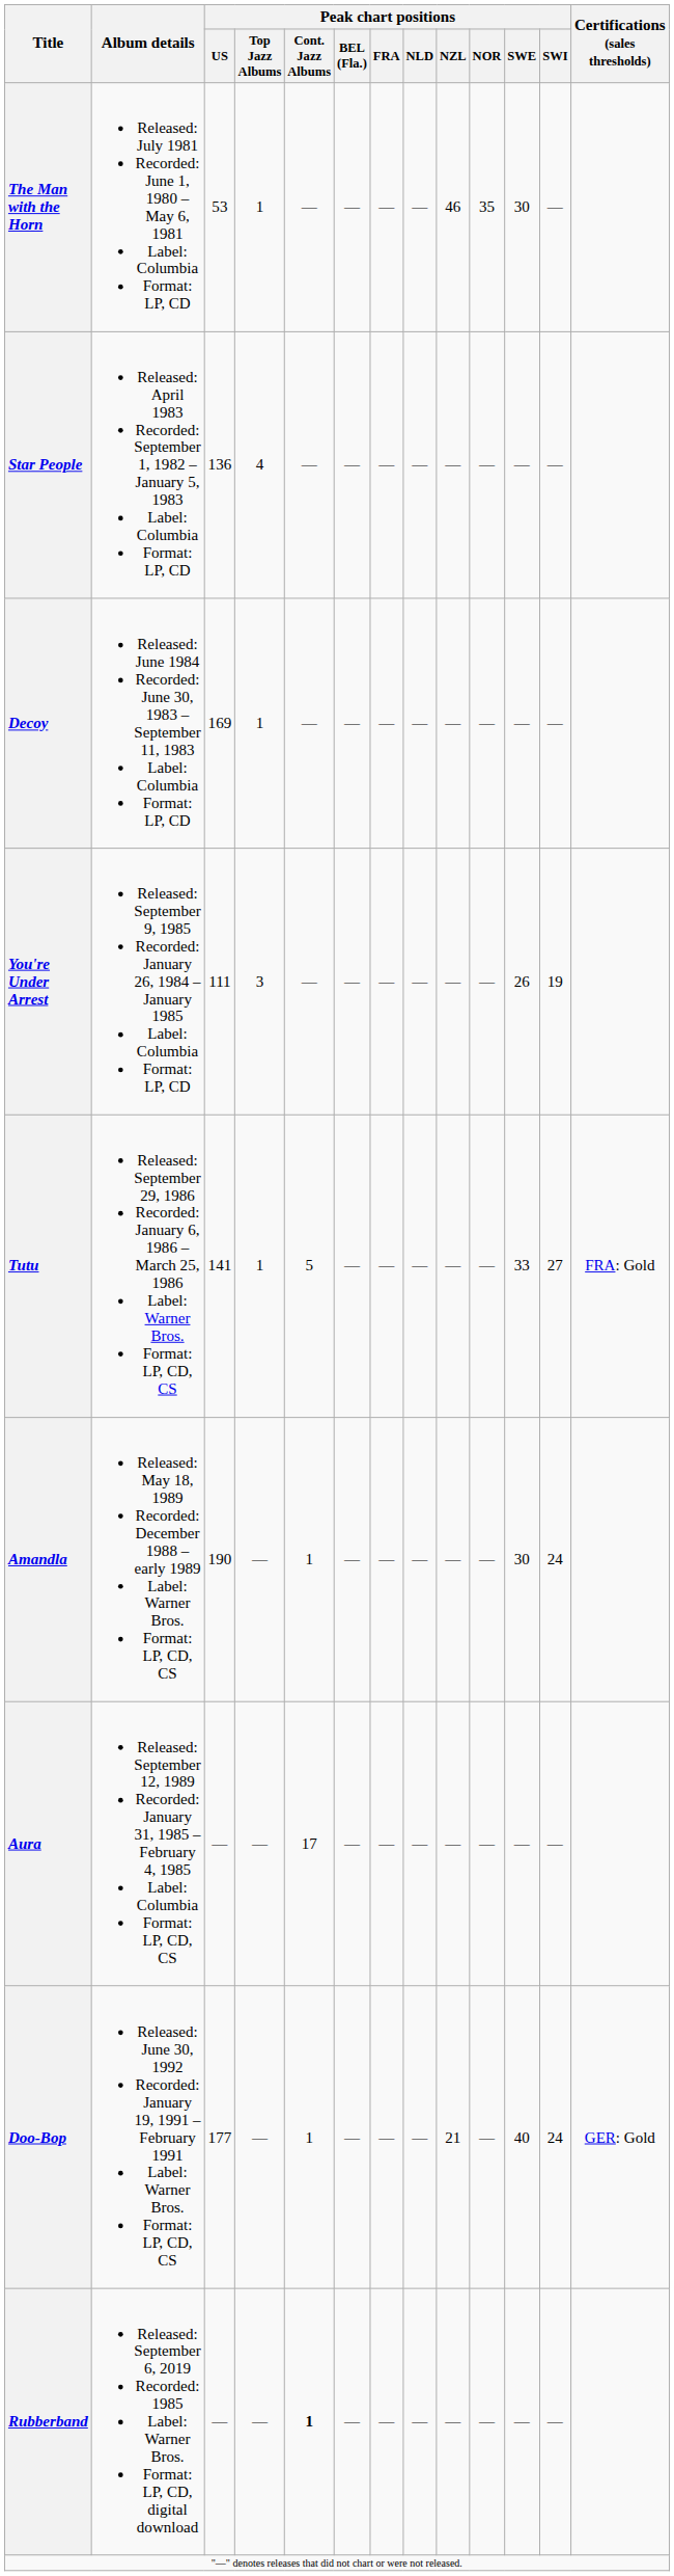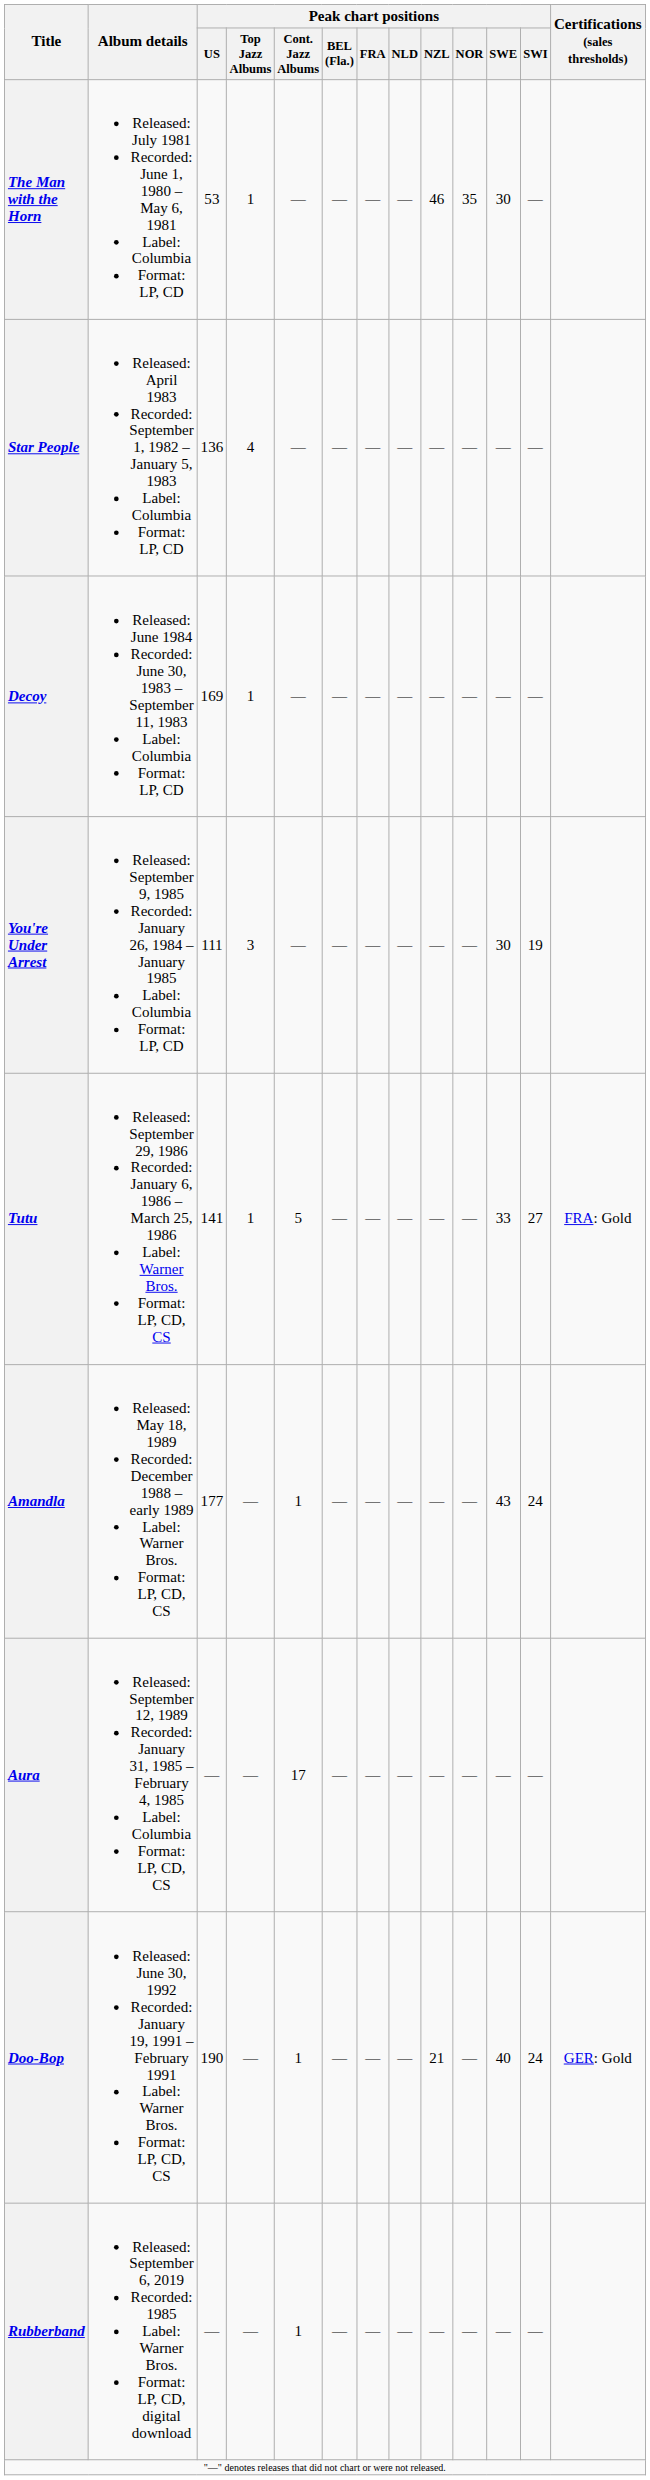You're Under Arrest | Peak chart positions / SWE: 26 -> 30
Amandla | Peak chart positions / US: 190 -> 177
Amandla | Peak chart positions / SWE: 30 -> 43
Doo-Bop | Peak chart positions / US: 177 -> 190
Rubberband | Peak chart positions / Cont. Jazz Albums: bold -> normal
